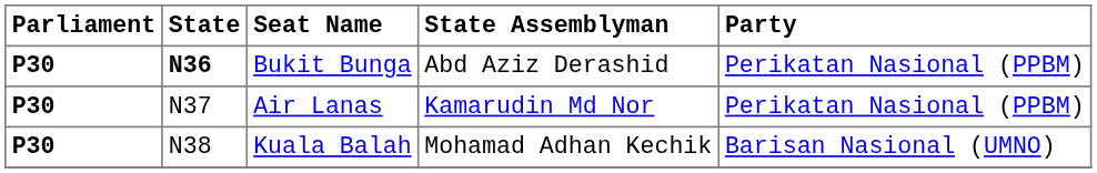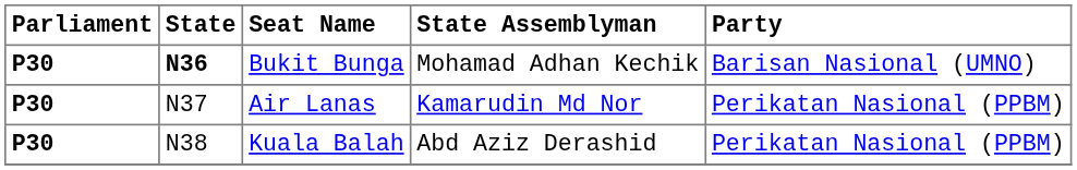Bukit Bunga | State Assemblyman: Abd Aziz Derashid -> Mohamad Adhan Kechik
Bukit Bunga | Party: Perikatan Nasional (PPBM) -> Barisan Nasional (UMNO)
Kuala Balah | State Assemblyman: Mohamad Adhan Kechik -> Abd Aziz Derashid
Kuala Balah | Party: Barisan Nasional (UMNO) -> Perikatan Nasional (PPBM)
